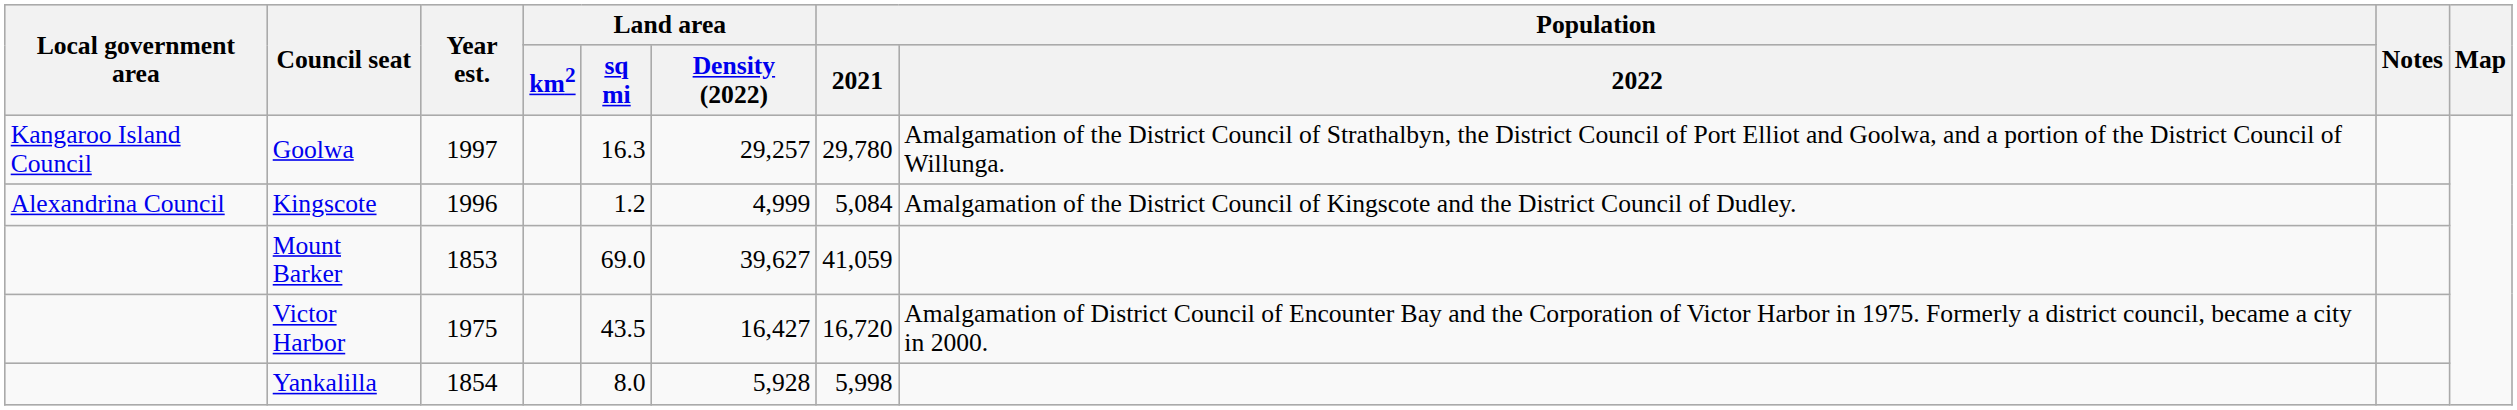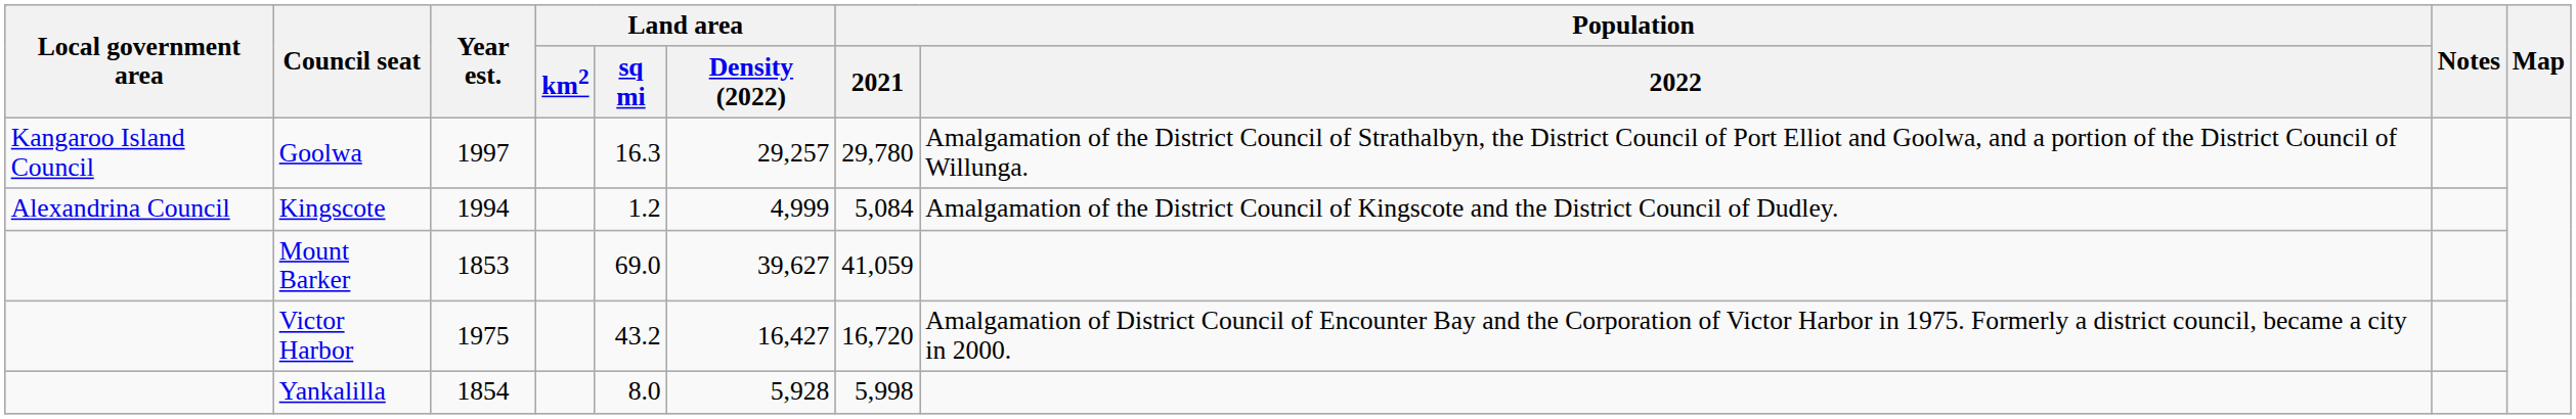Kingscote | Year est.: 1996 -> 1994
Victor Harbor | Land area / sq mi: 43.5 -> 43.2
